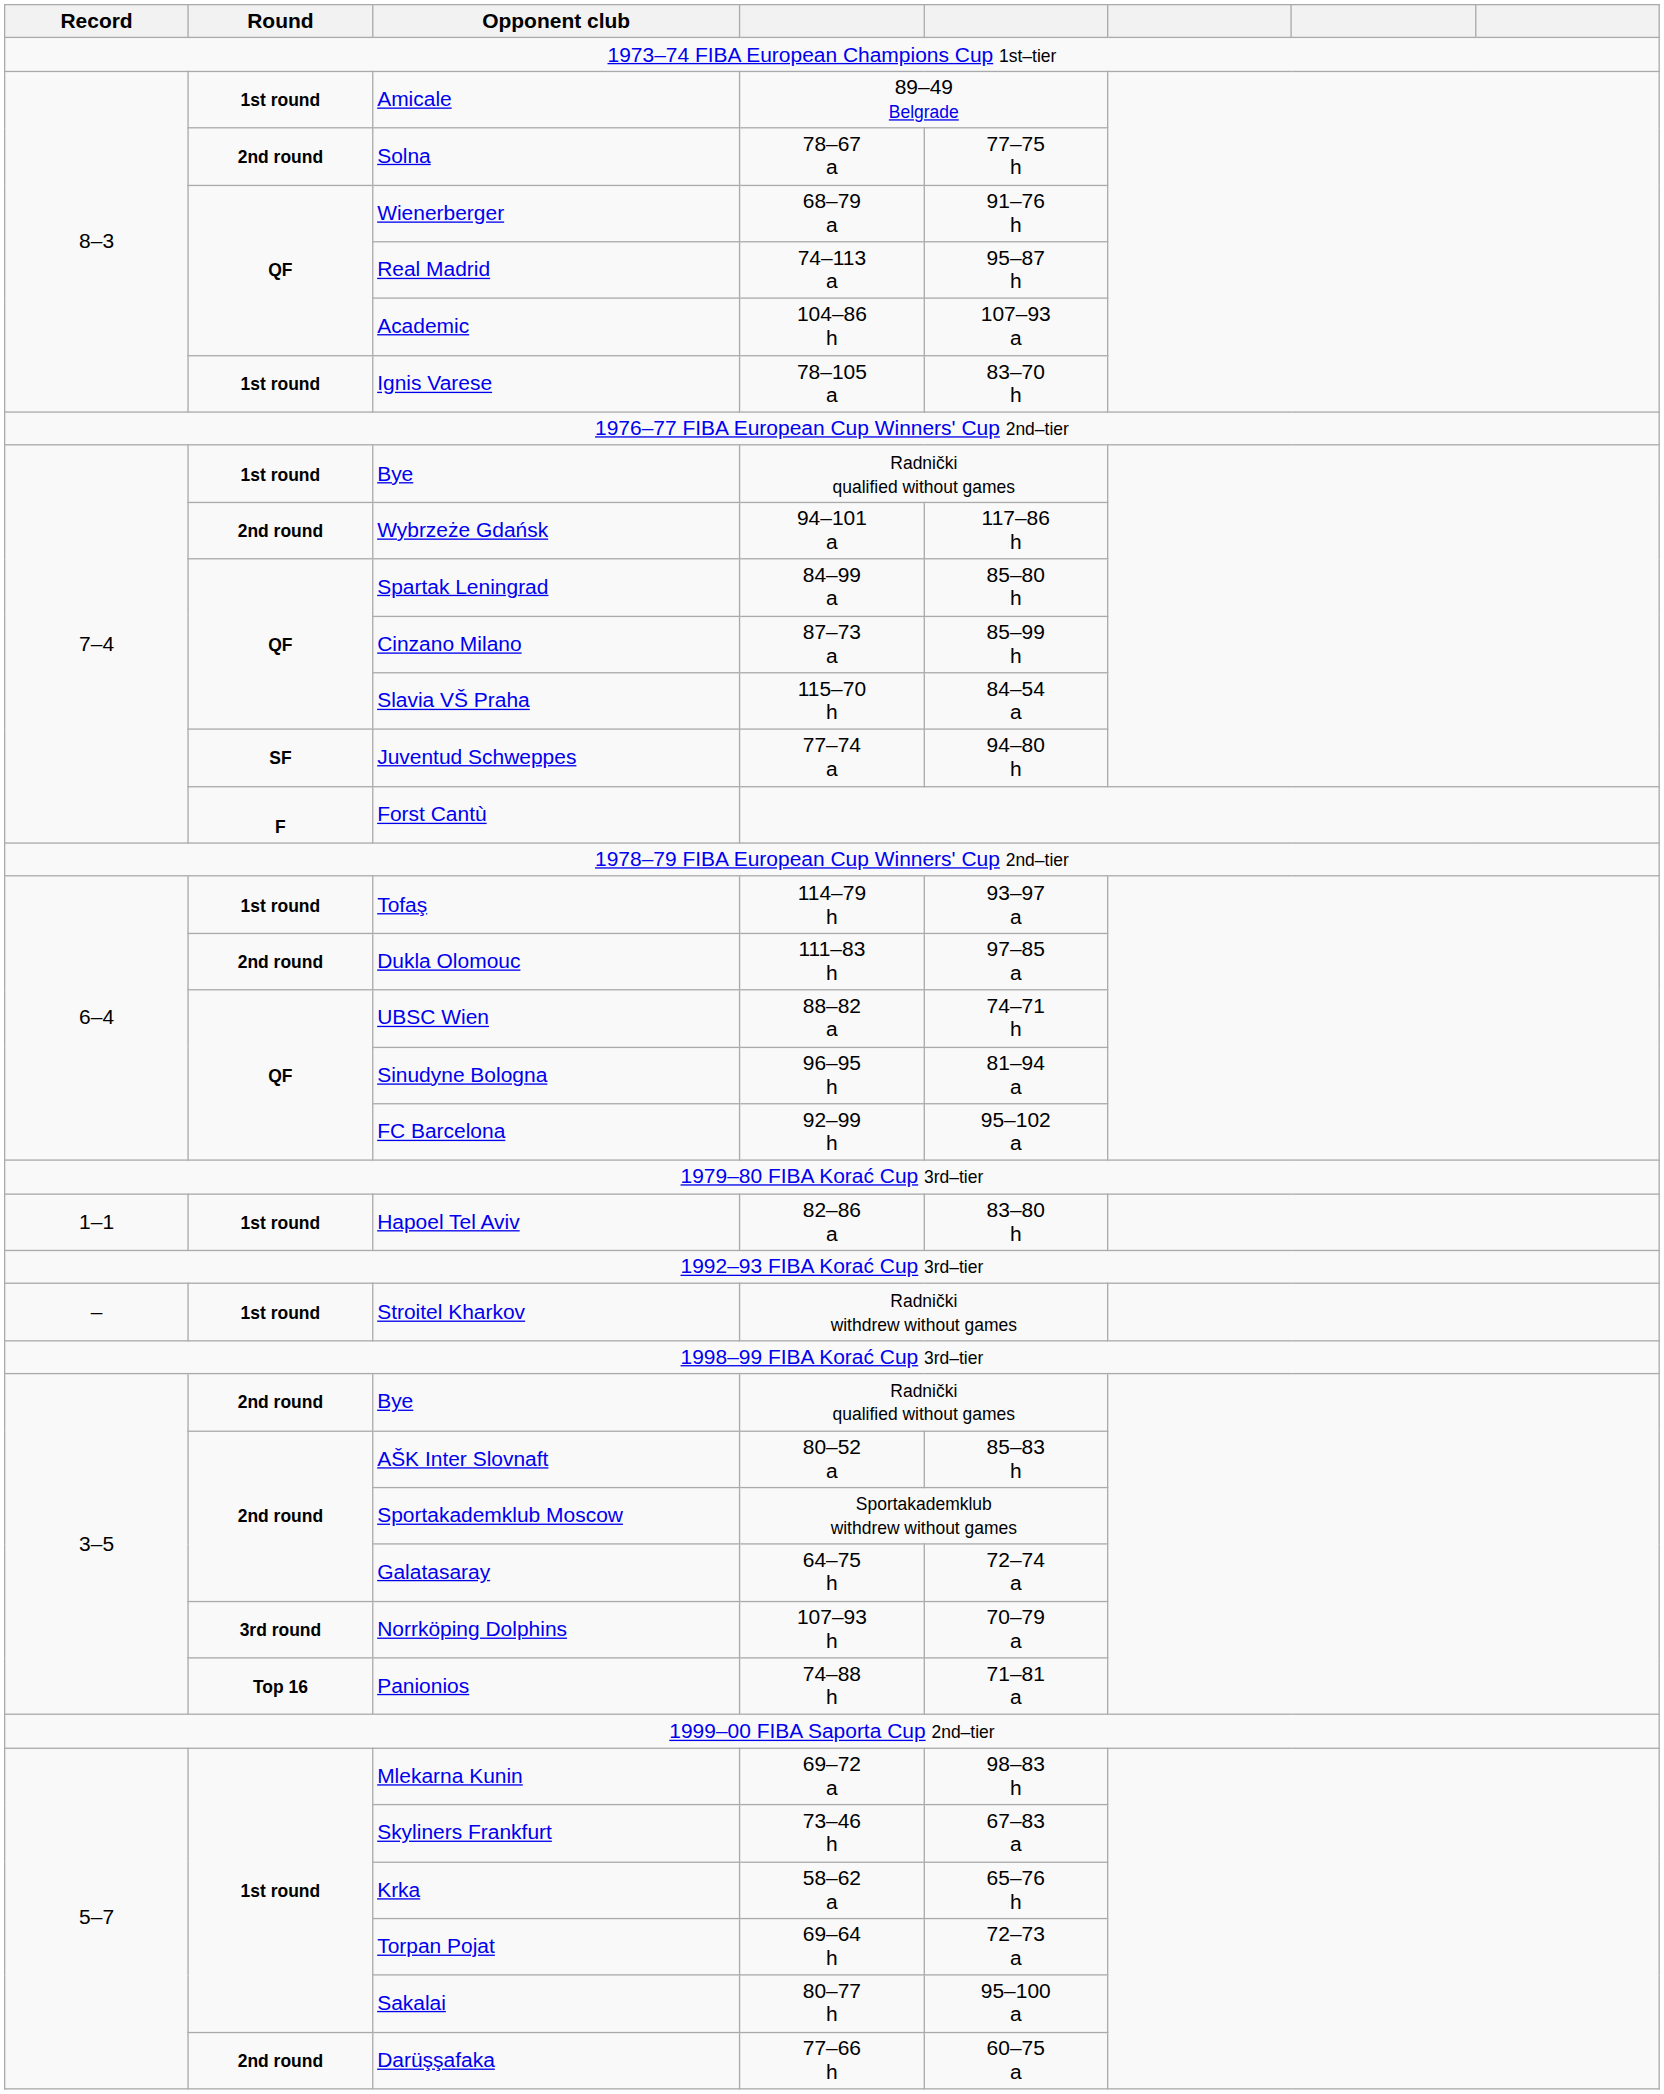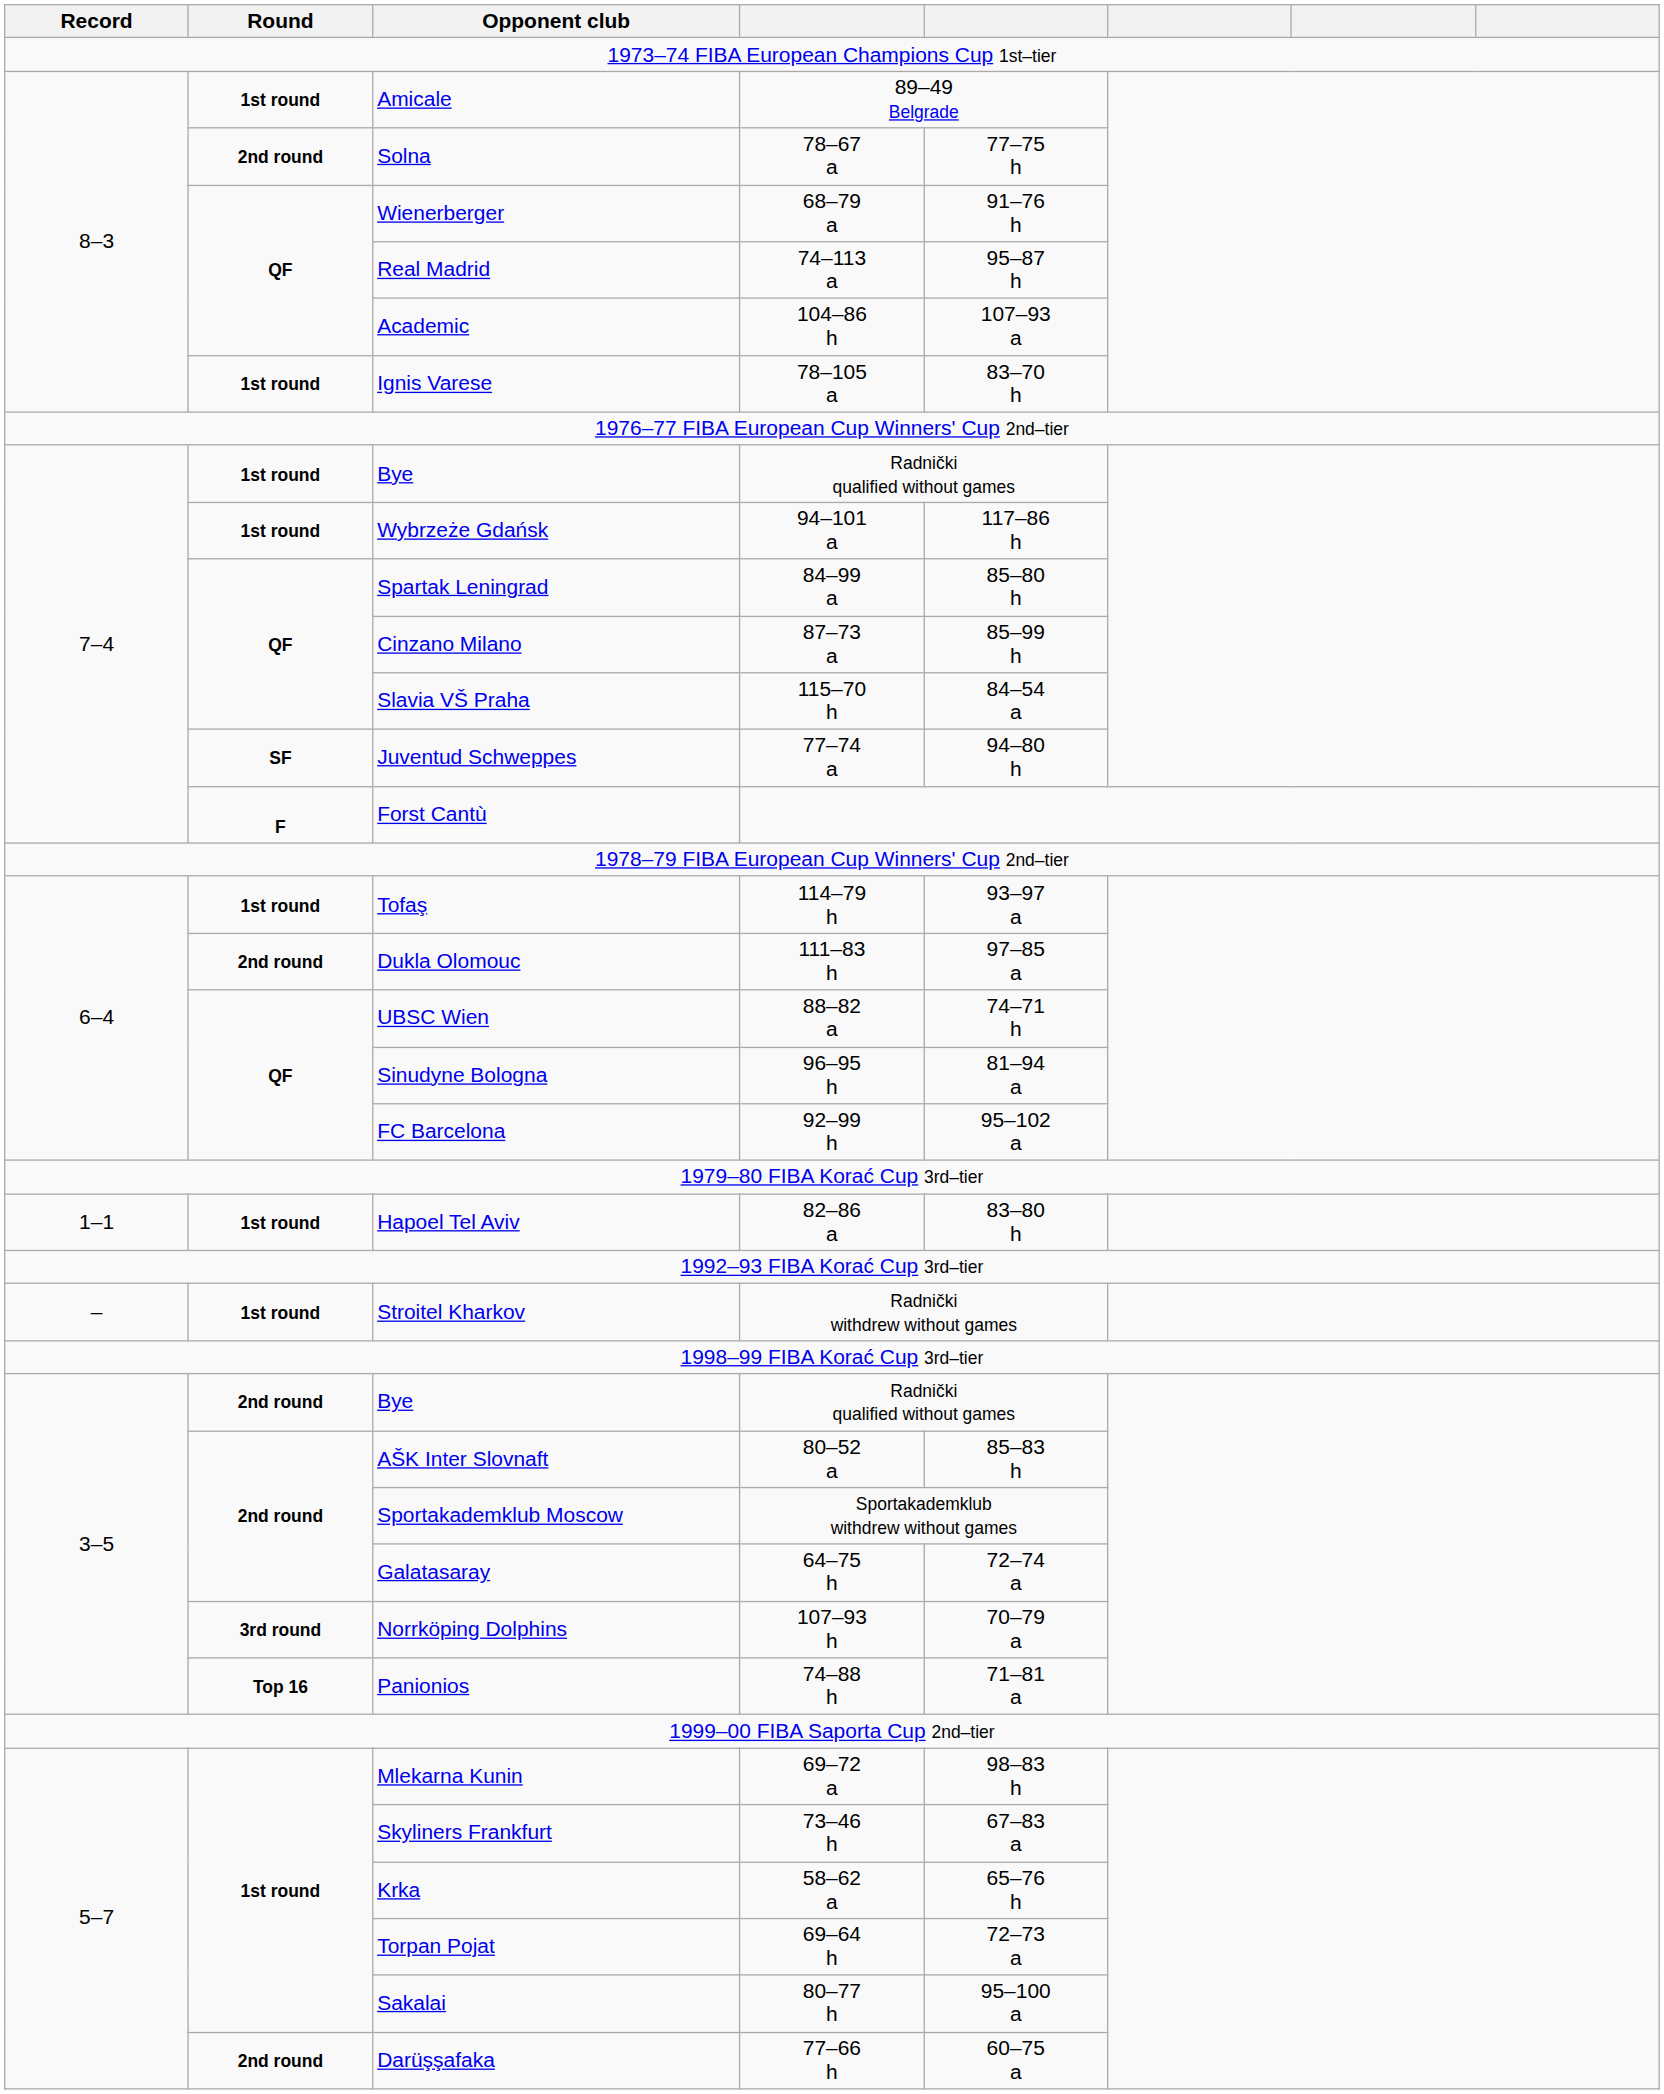Wybrzeże Gdańsk | Round: 2nd round -> 1st round
